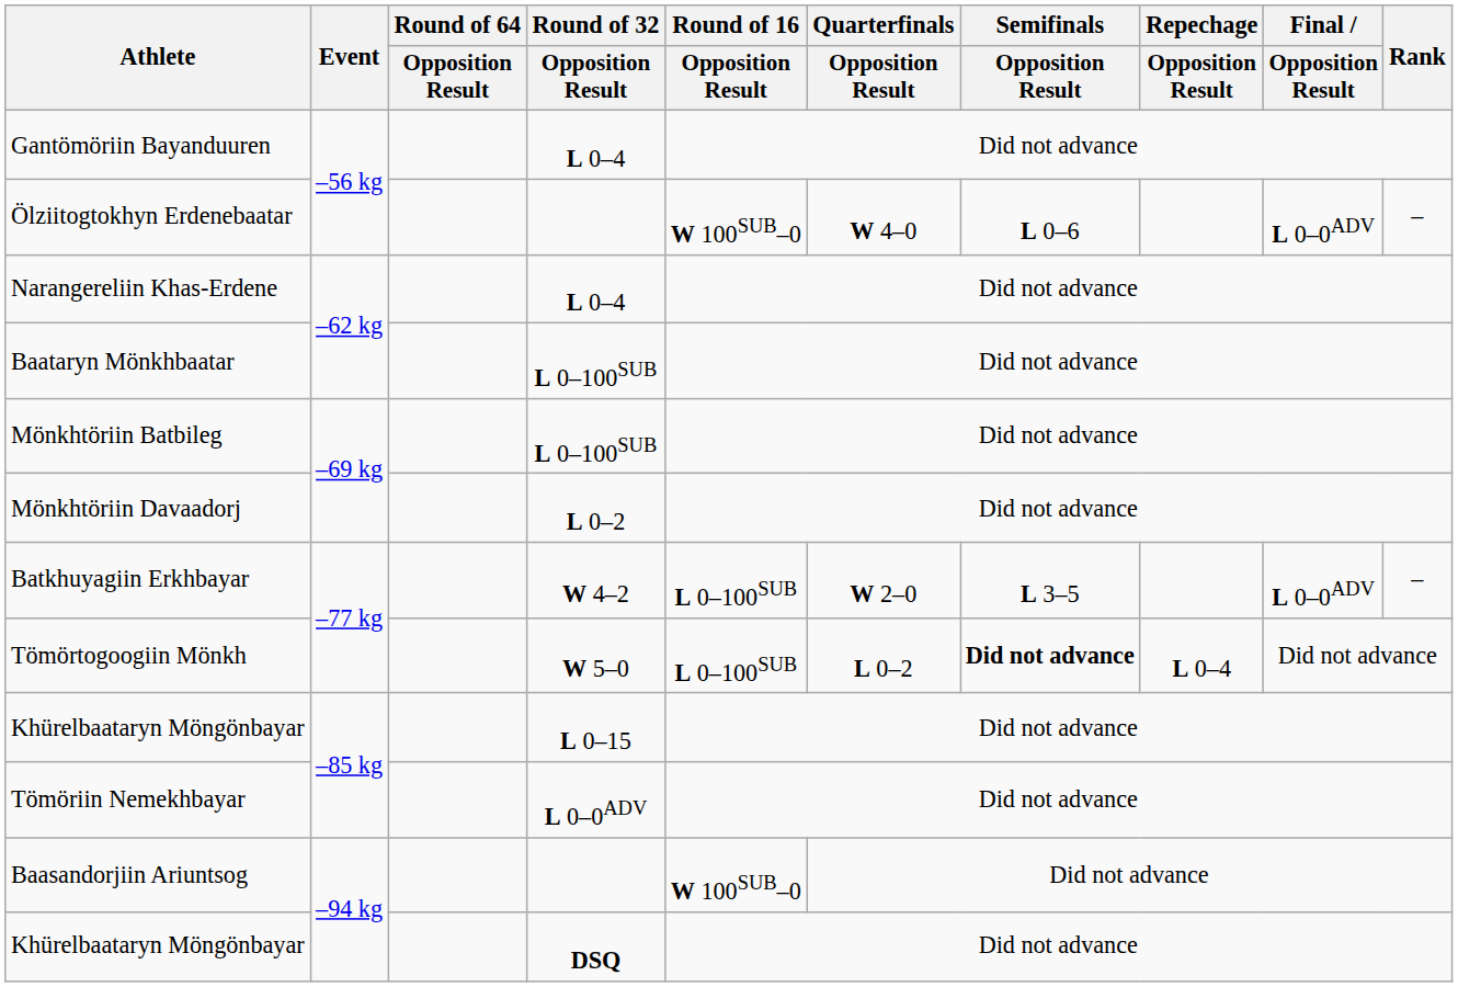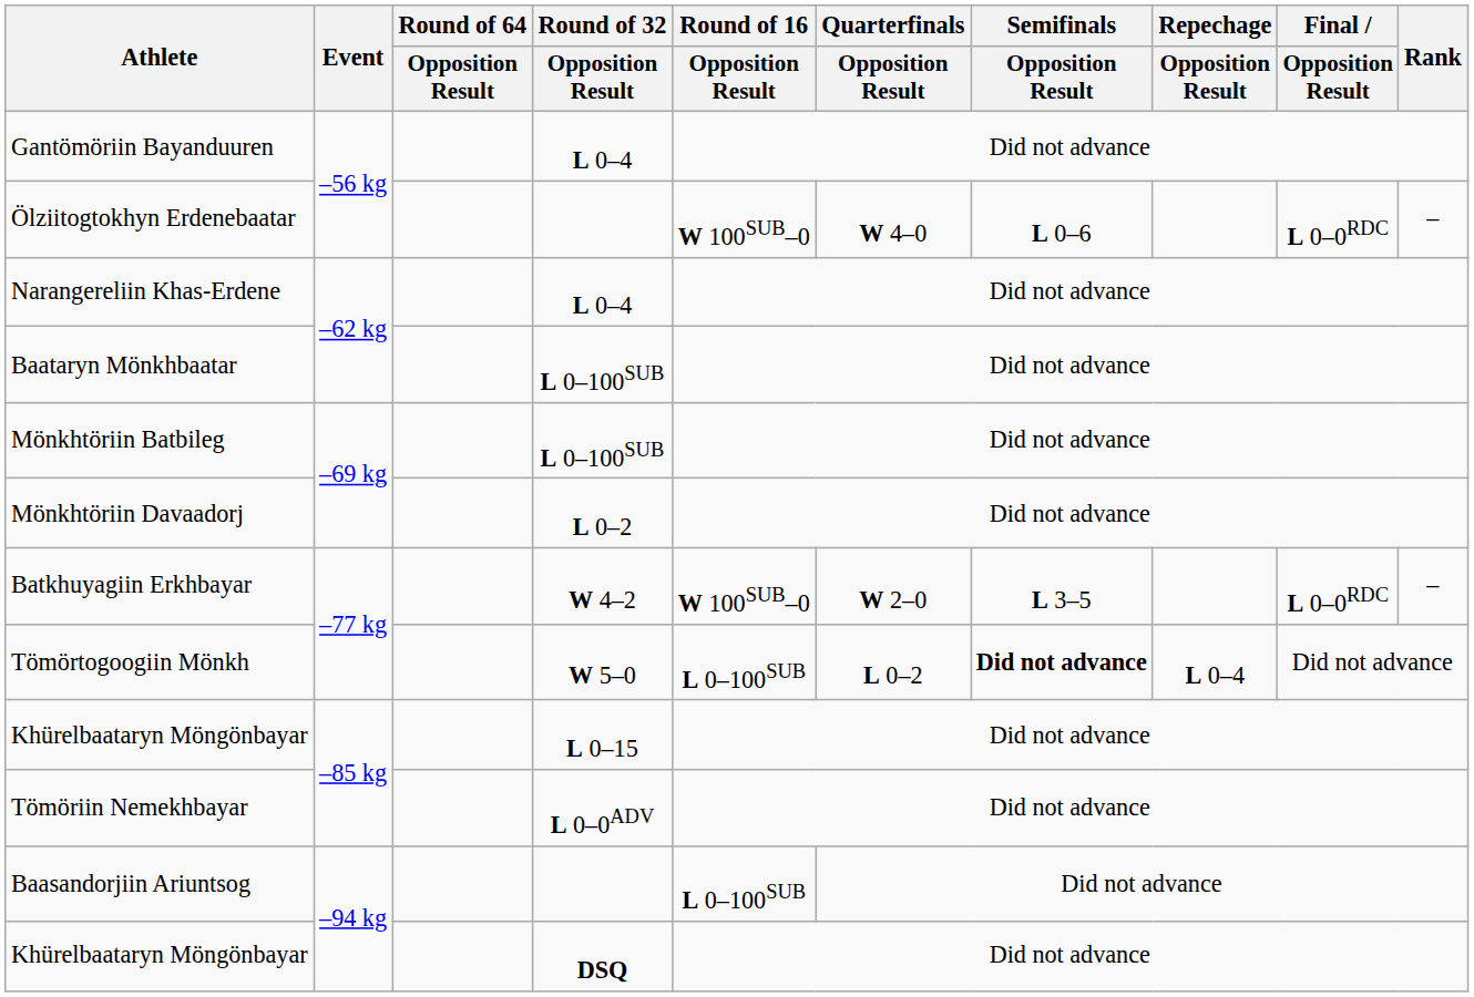Ölziitogtokhyn Erdenebaatar | Final / Opposition Result: L 0–0ADV -> L 0–0RDC
Batkhuyagiin Erkhbayar | Round of 16 / Opposition Result: L 0–100SUB -> W 100SUB–0
Batkhuyagiin Erkhbayar | Final / Opposition Result: L 0–0ADV -> L 0–0RDC
Baasandorjiin Ariuntsog | Round of 16 / Opposition Result: W 100SUB–0 -> L 0–100SUB
